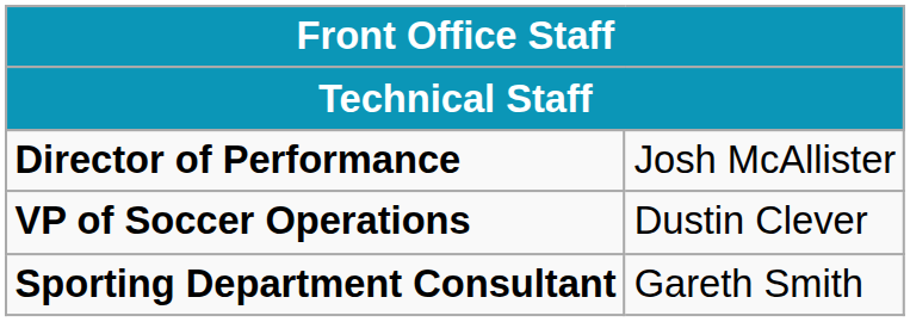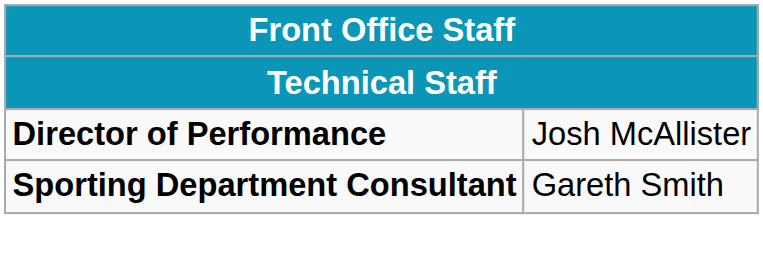- row: VP of Soccer Operations | Dustin Clever
